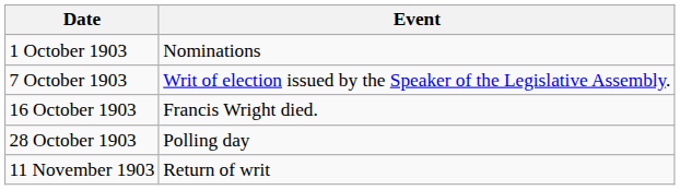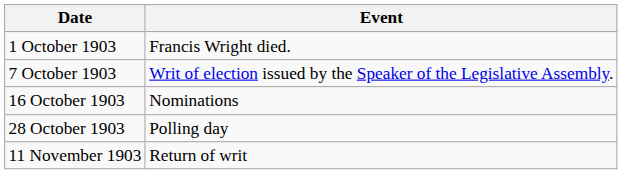1 October 1903 | Event: Nominations -> Francis Wright died.
16 October 1903 | Event: Francis Wright died. -> Nominations
